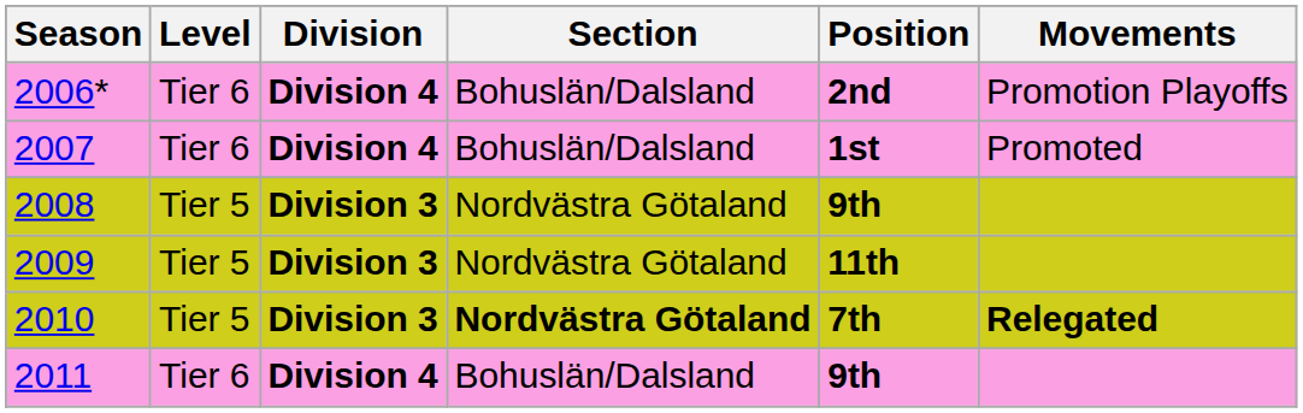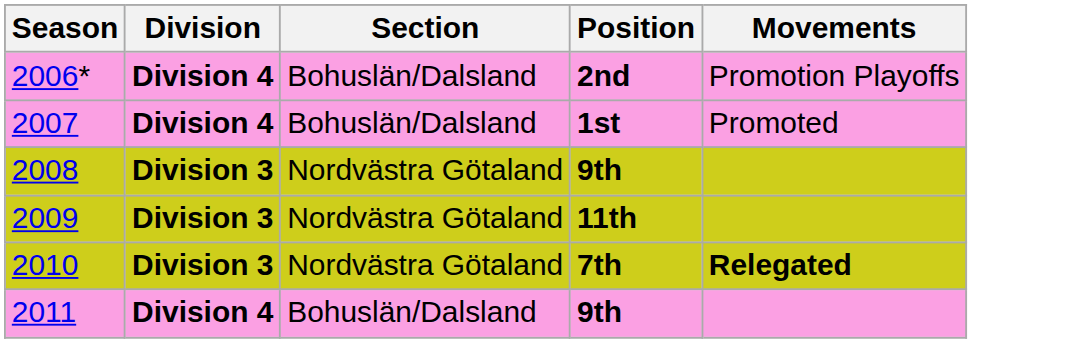- column: Level | Tier 6 | Tier 6 | Tier 5 | Tier 5 | Tier 5 | Tier 6
2010 | Section: bold -> normal
